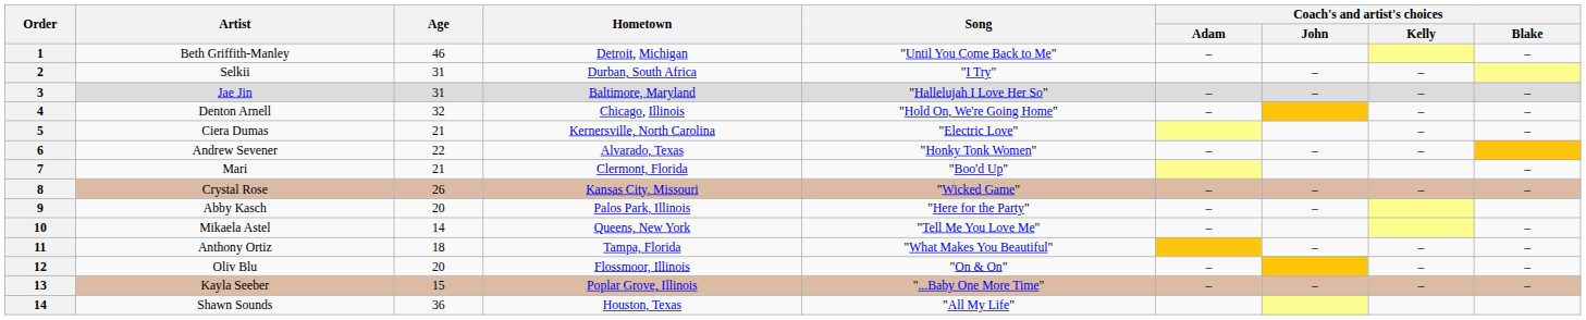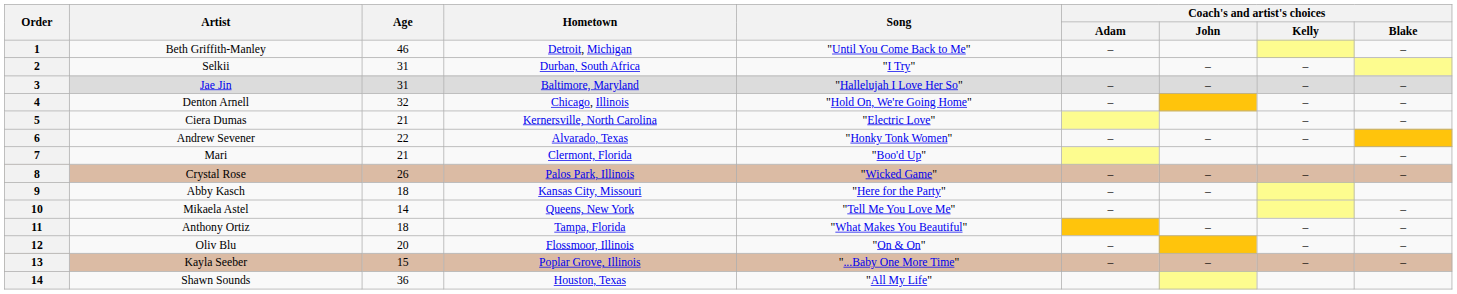Crystal Rose | Hometown: Kansas City, Missouri -> Palos Park, Illinois
Abby Kasch | Age: 20 -> 18
Abby Kasch | Hometown: Palos Park, Illinois -> Kansas City, Missouri
